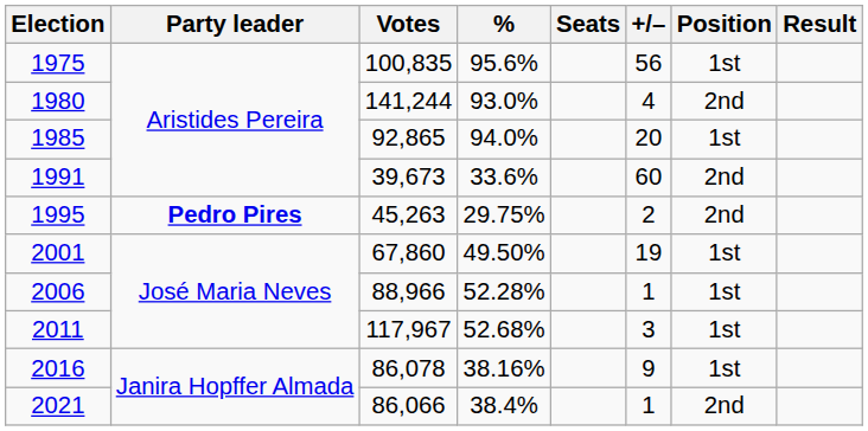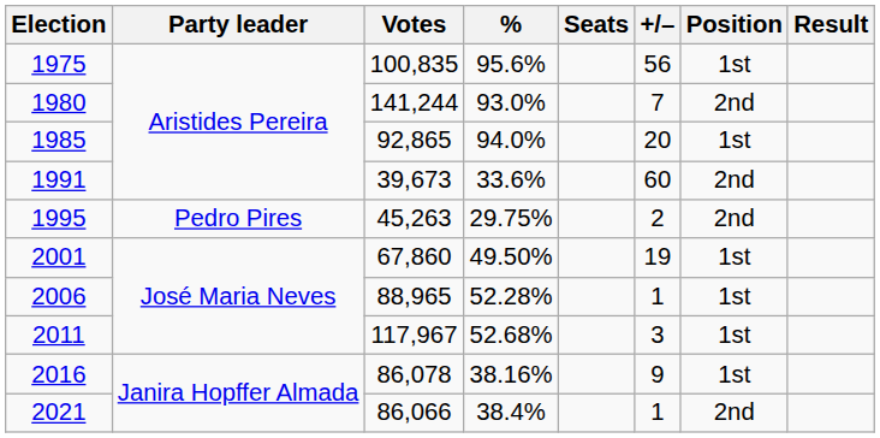1980 | +/–: 4 -> 7
1995 | Party leader: bold -> normal
2006 | Votes: 88,966 -> 88,965
